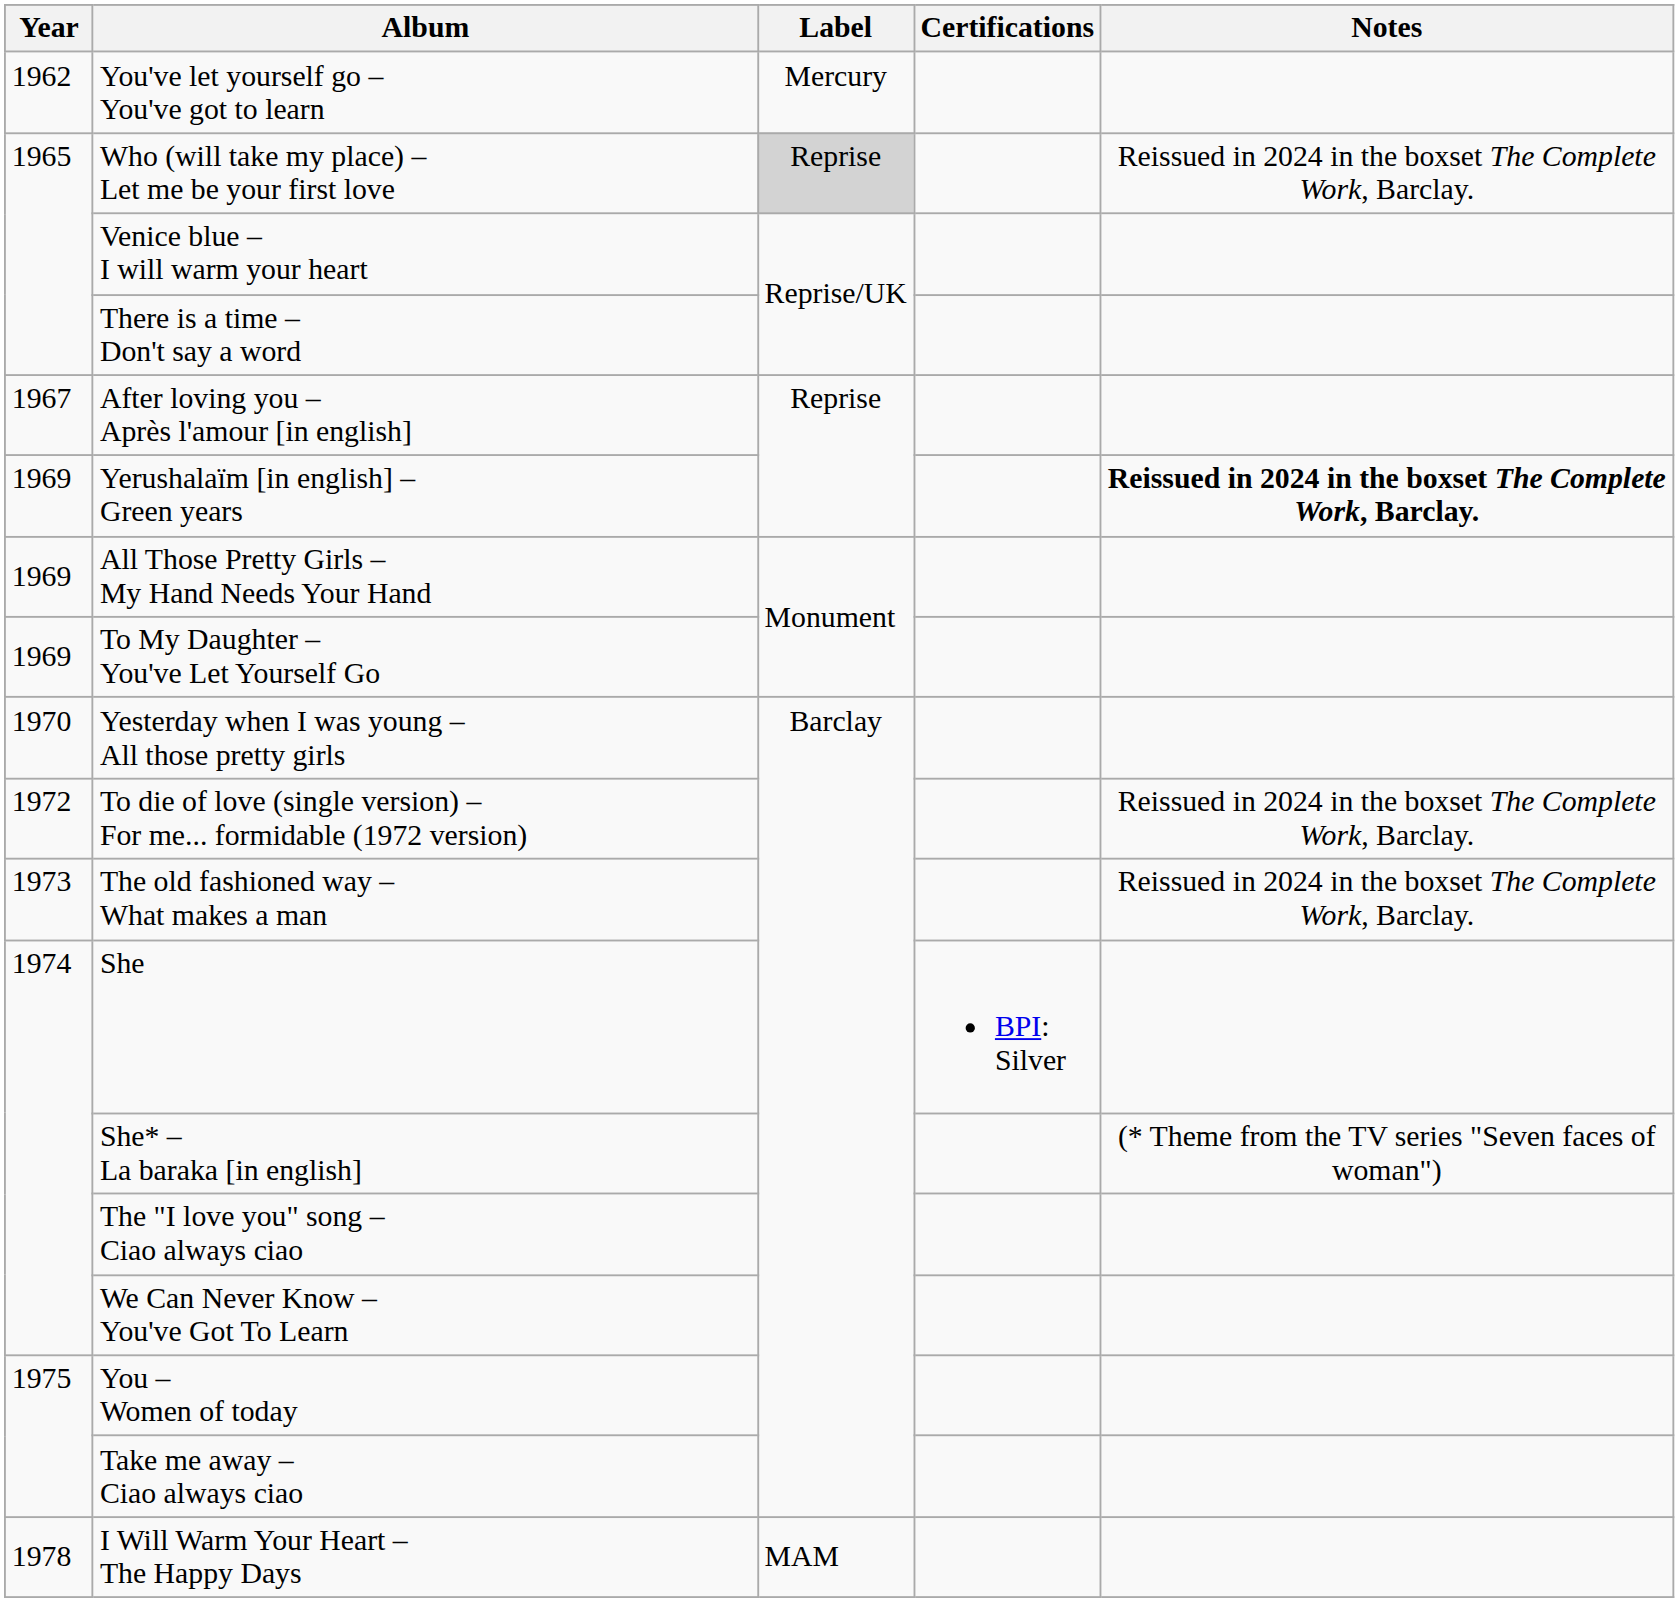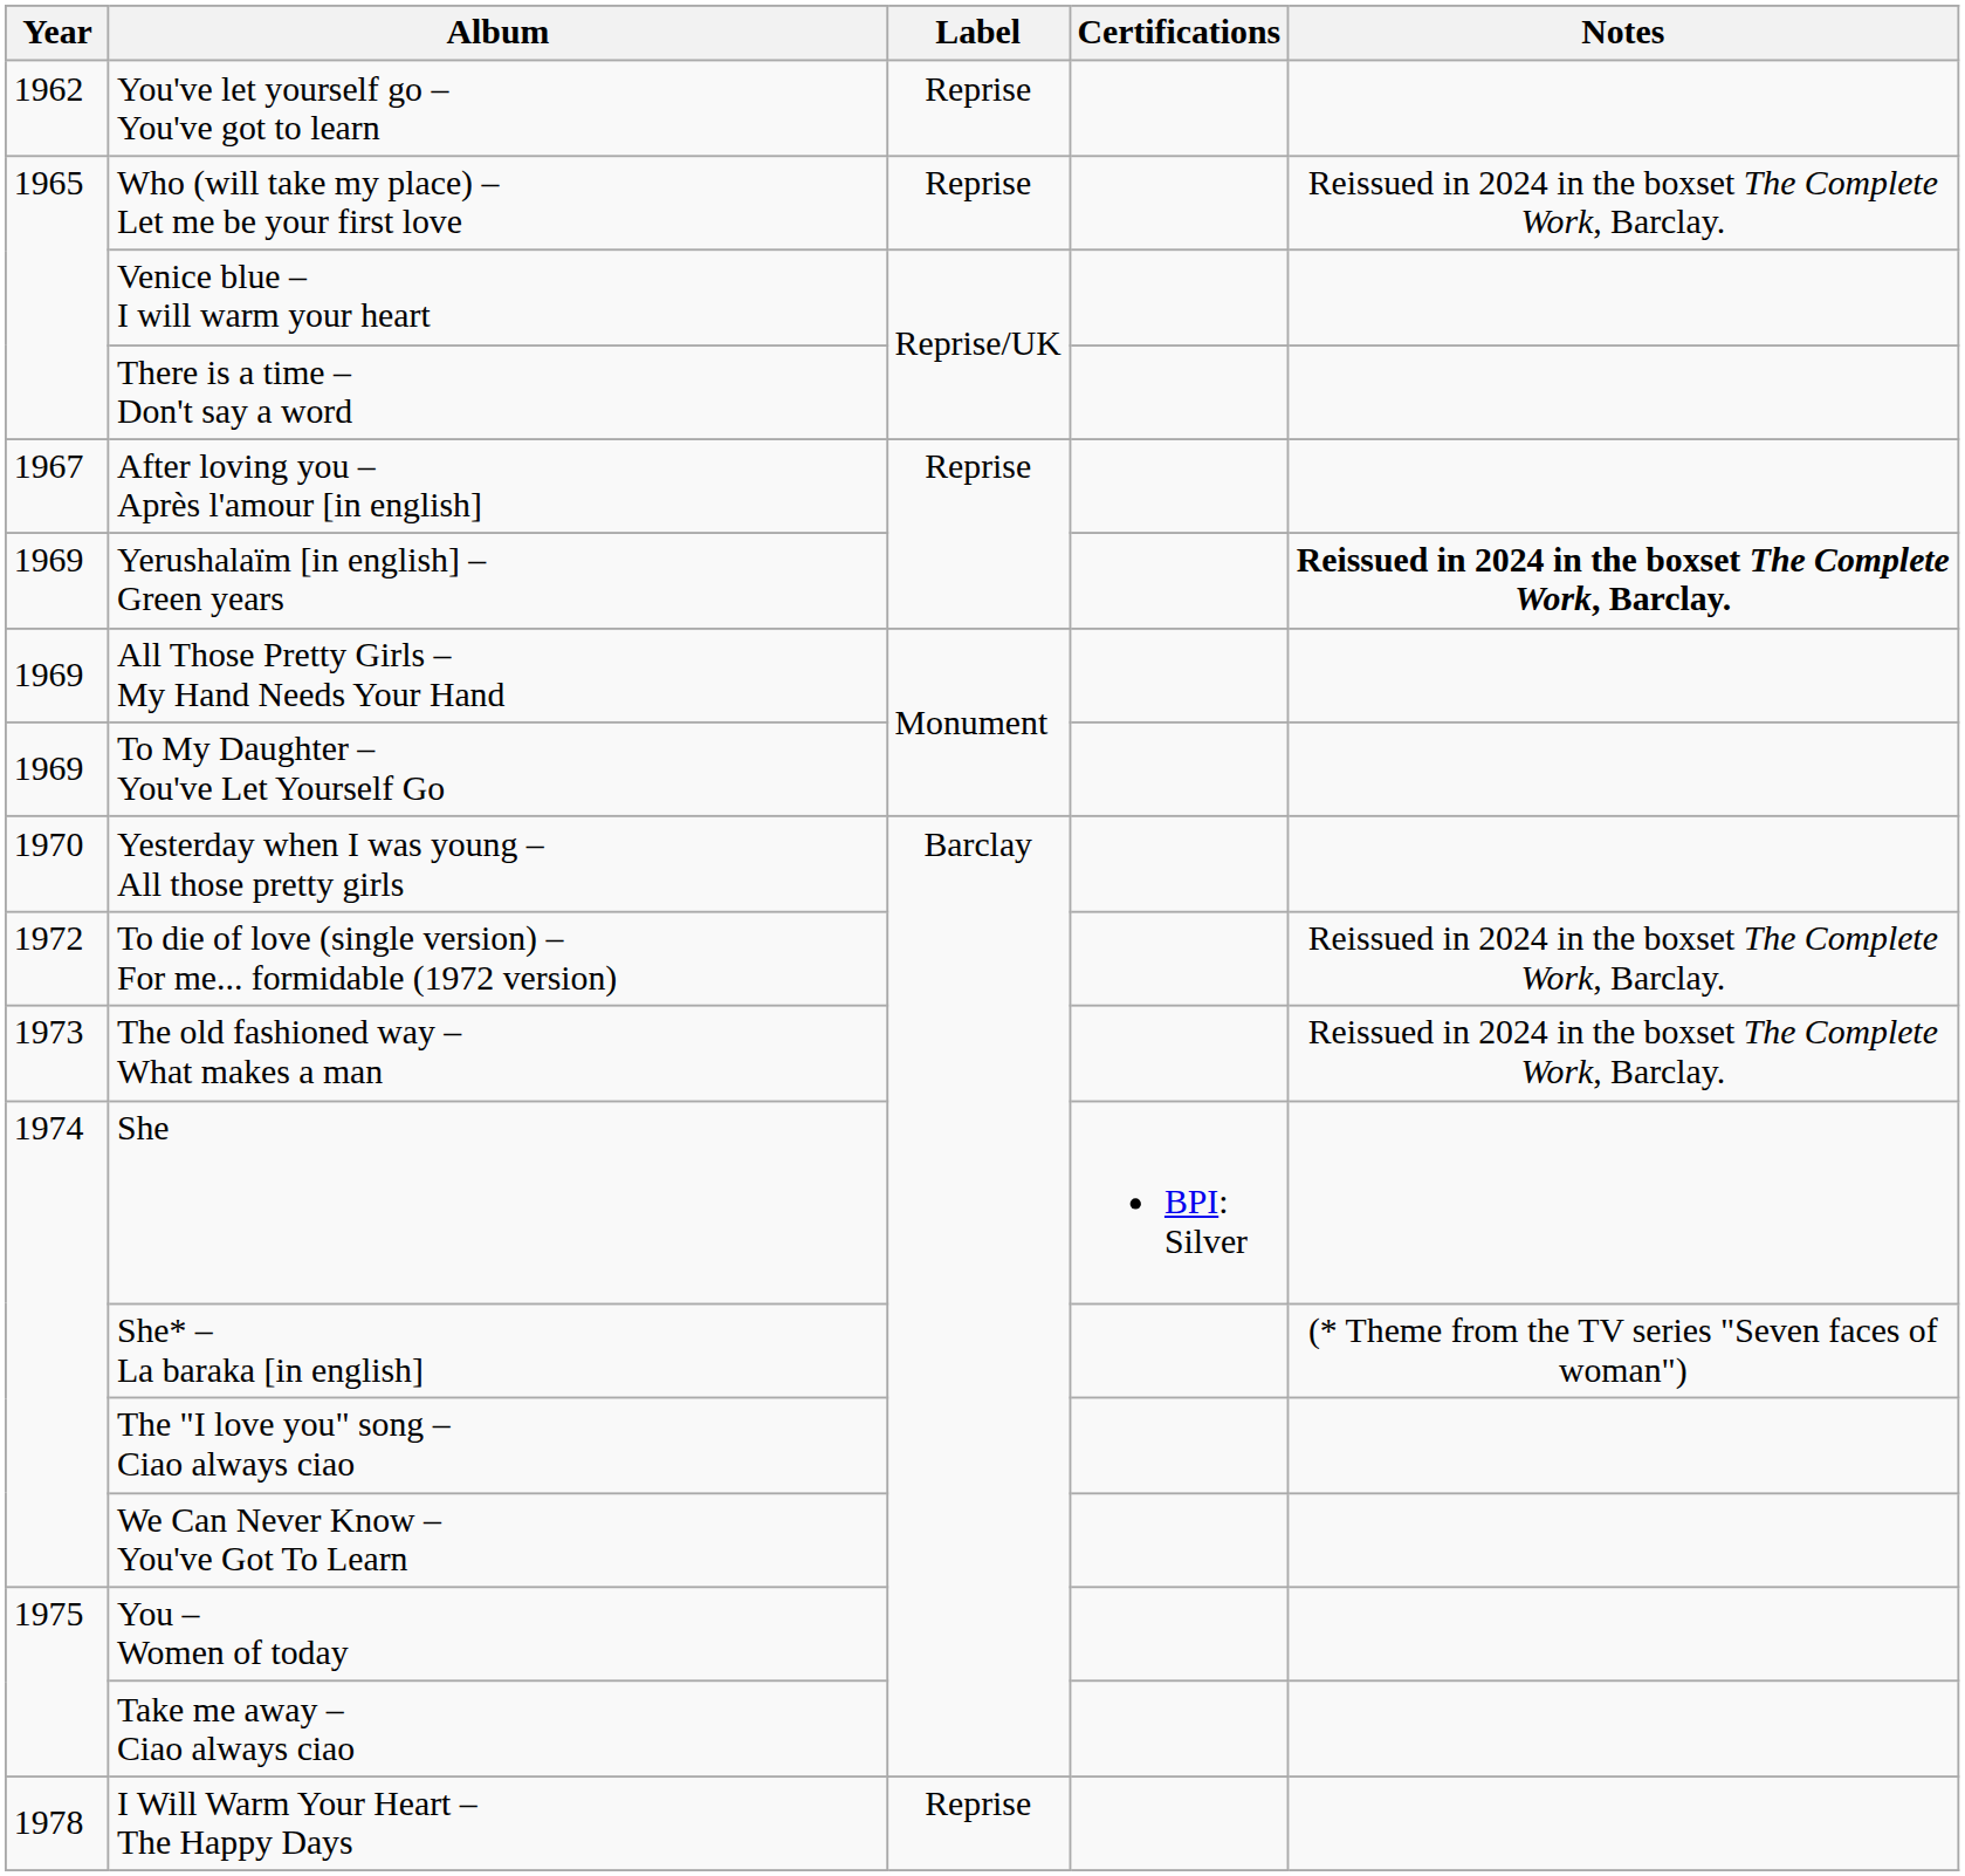You've let yourself go – You've got to learn | Label: Mercury -> Reprise
Who (will take my place) – Let me be your first love | Label: lightgrey background -> no background
I Will Warm Your Heart – The Happy Days | Label: MAM -> Reprise
